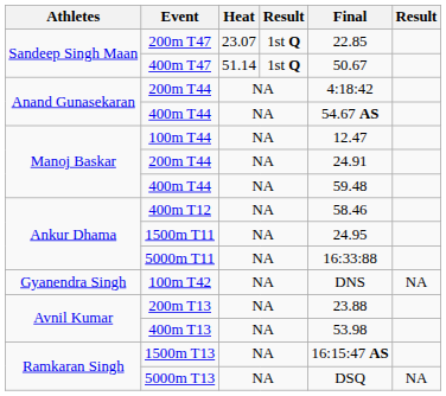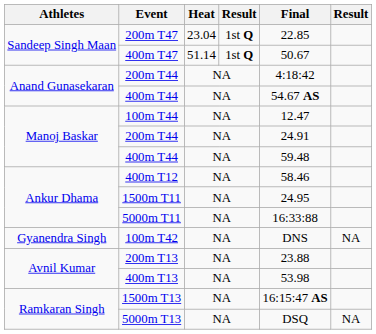200m T47 | Heat: 23.07 -> 23.04
